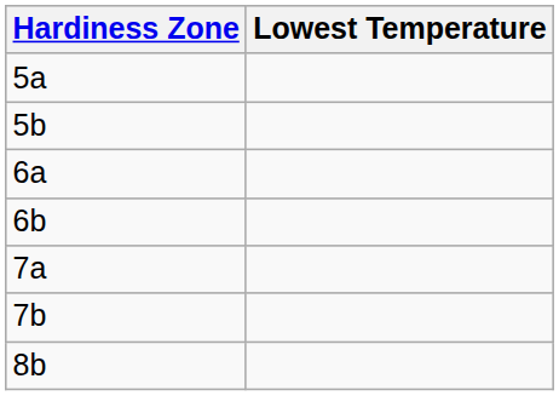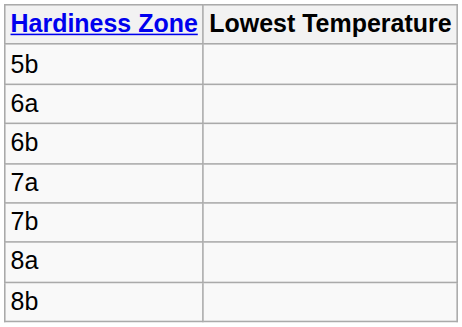- row: 5a
+ row: 8a
